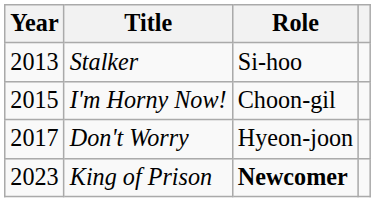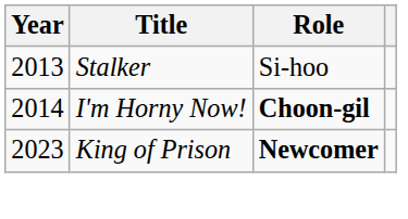I'm Horny Now! | Year: 2015 -> 2014
I'm Horny Now! | Role: normal -> bold
- row: 2017 | Don't Worry | Hyeon-joon
